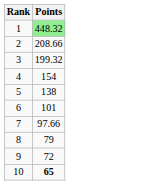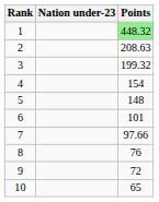+ column: Nation under-23
2 | Points: 208.66 -> 208.63
5 | Points: 138 -> 148
8 | Points: 79 -> 76
10 | Points: bold -> normal
